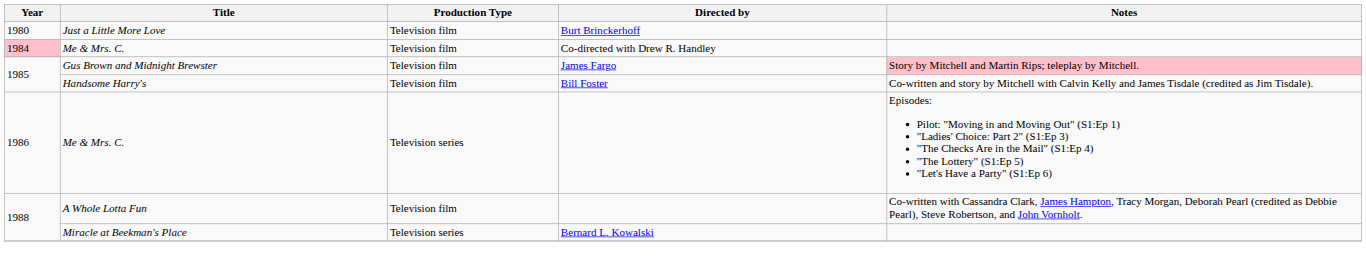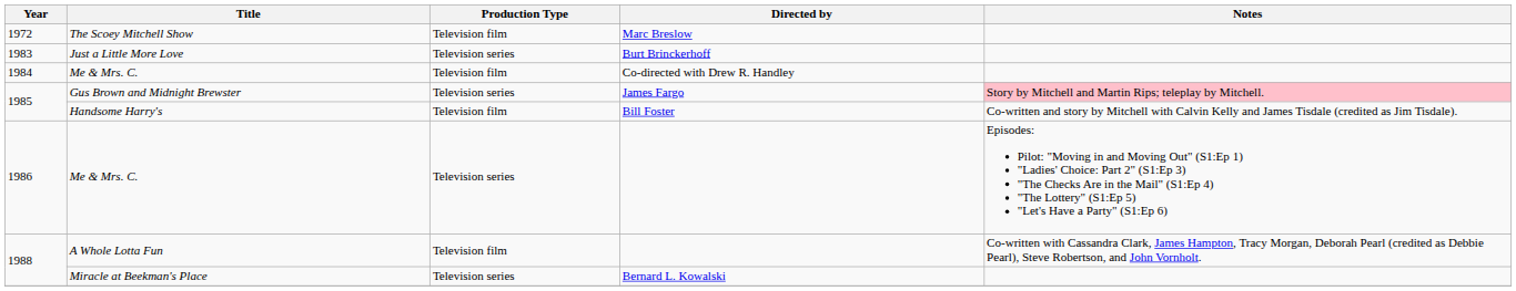+ row: 1972 | The Scoey Mitchell Show | Television film | Marc Breslow
Just a Little More Love | Year: 1980 -> 1983
Just a Little More Love | Production Type: Television film -> Television series
Me & Mrs. C. / Co-directed with Drew R. Handley | Year: pink background -> no background
Gus Brown and Midnight Brewster | Production Type: Television film -> Television series
